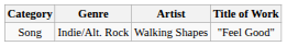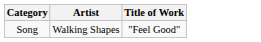- column: Genre | Indie/Alt. Rock
